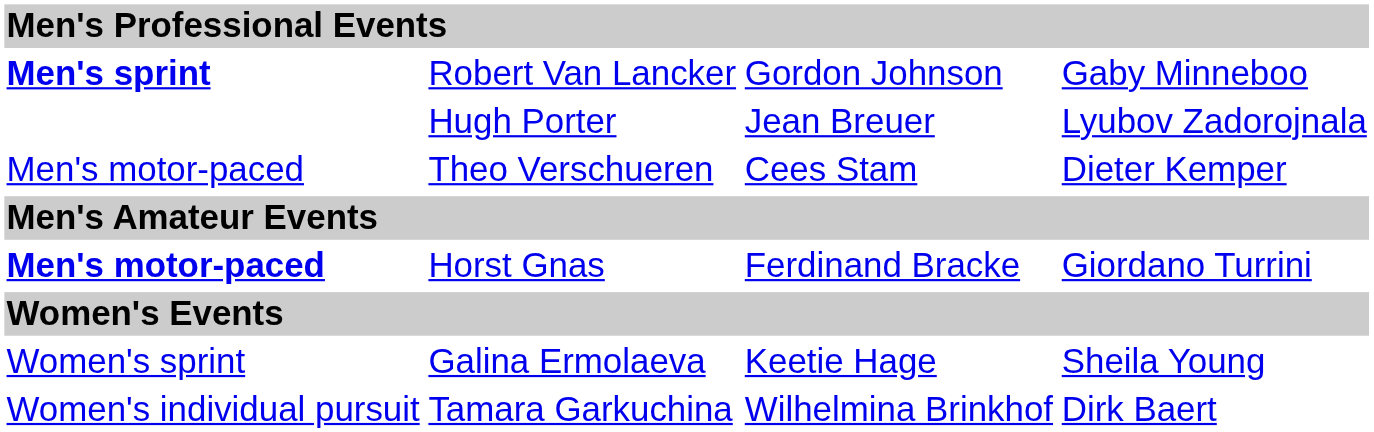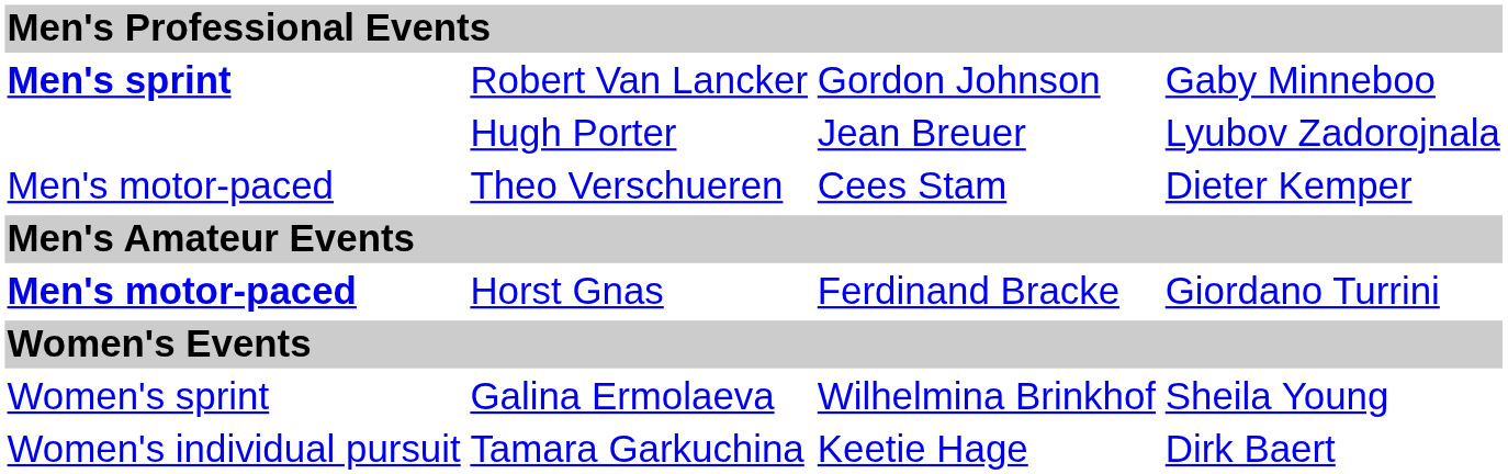Galina Ermolaeva | column 3: Keetie Hage -> Wilhelmina Brinkhof
Tamara Garkuchina | column 3: Wilhelmina Brinkhof -> Keetie Hage
